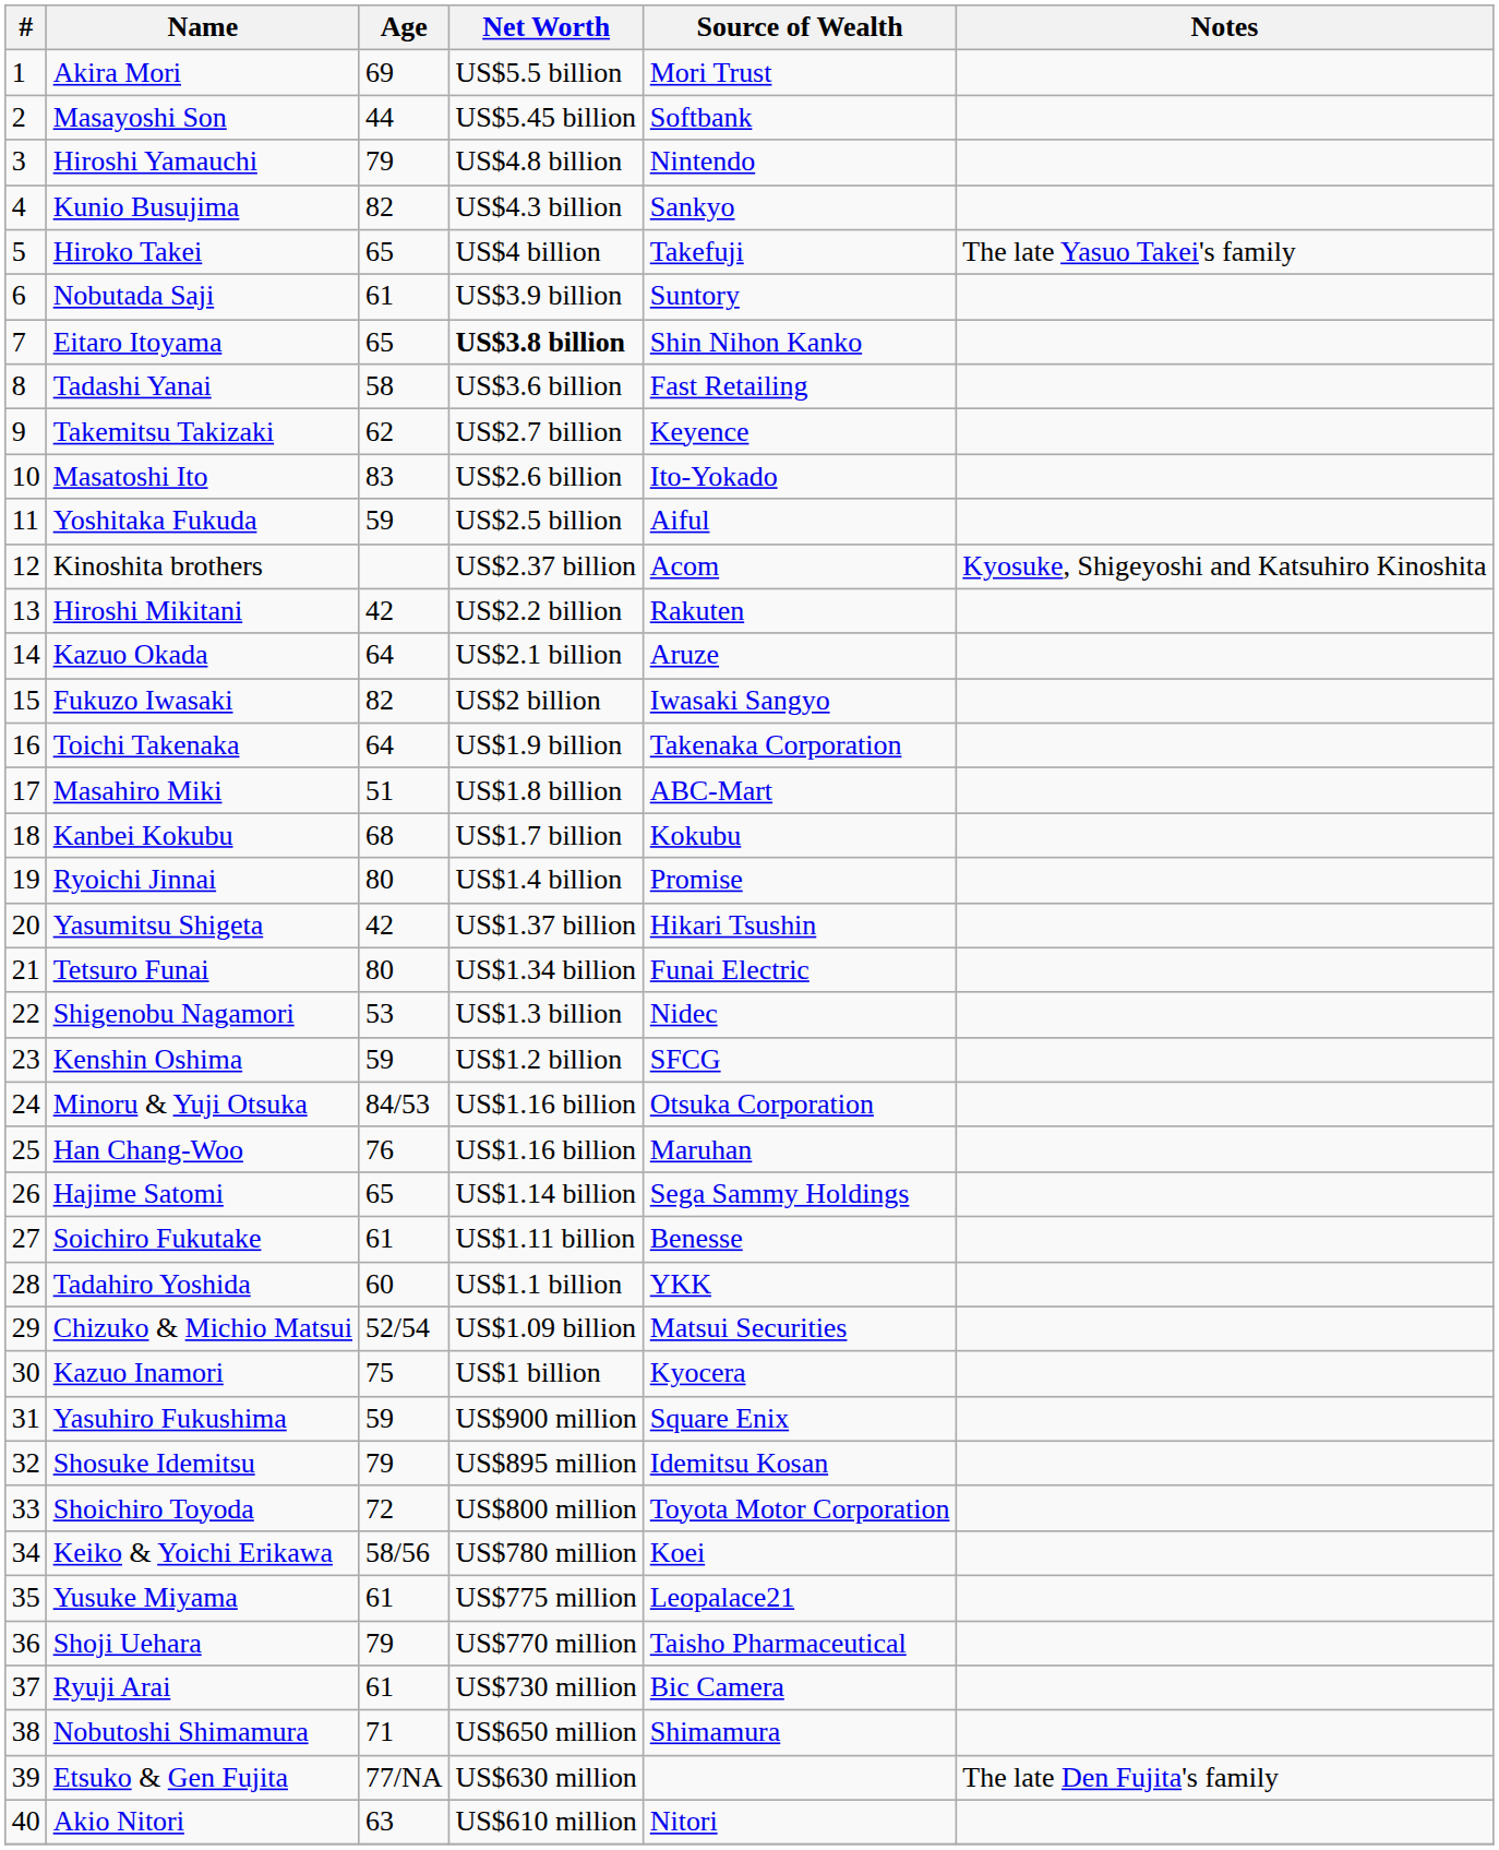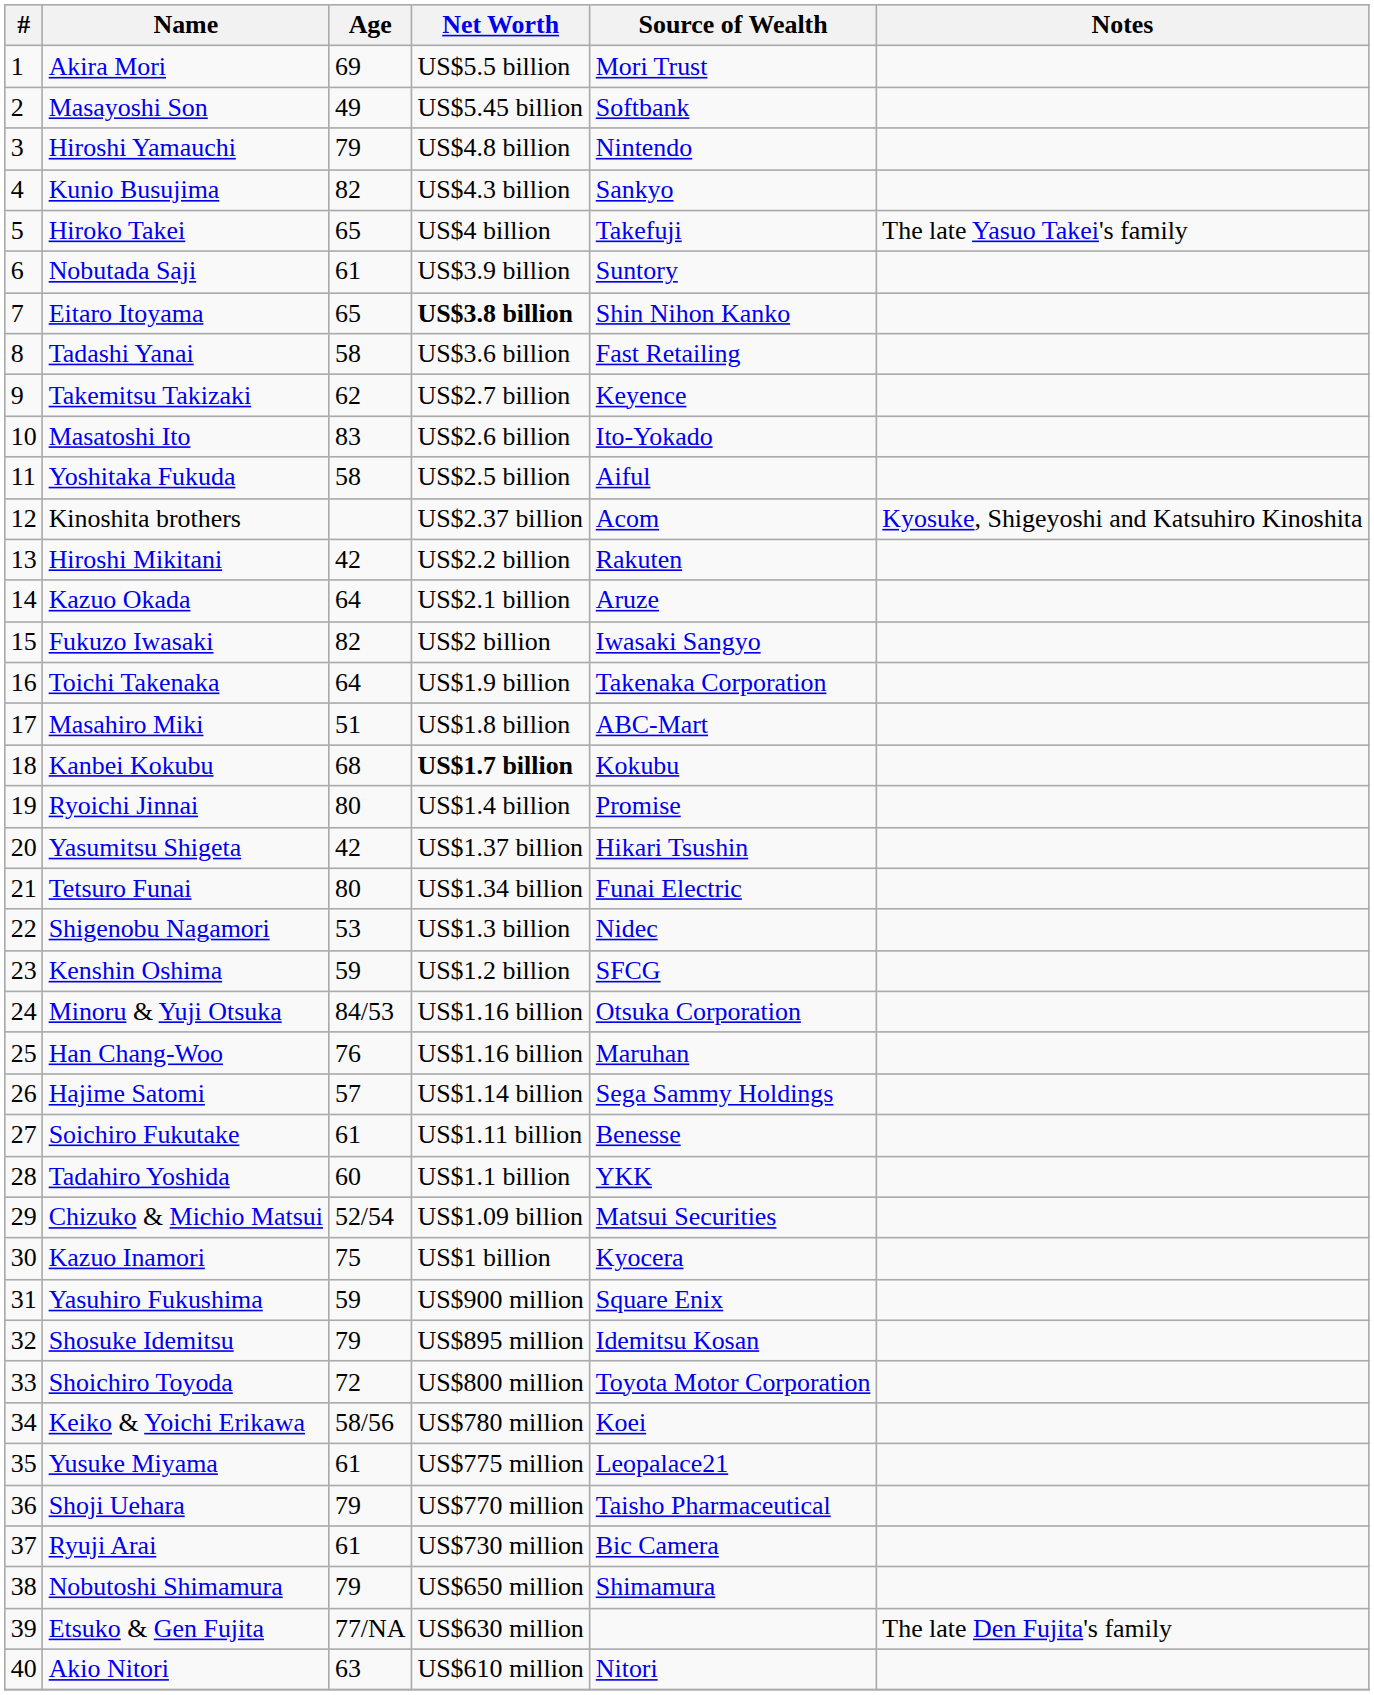Masayoshi Son | Age: 44 -> 49
Yoshitaka Fukuda | Age: 59 -> 58
Kanbei Kokubu | Net Worth: normal -> bold
Hajime Satomi | Age: 65 -> 57
Nobutoshi Shimamura | Age: 71 -> 79
